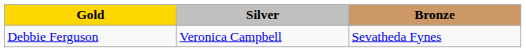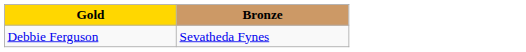- column: Silver | Veronica Campbell
